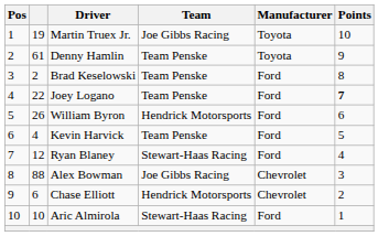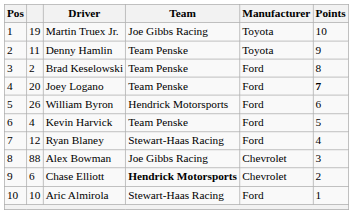Denny Hamlin | column 2: 61 -> 11
Joey Logano | column 2: 22 -> 20
Chase Elliott | Team: normal -> bold
